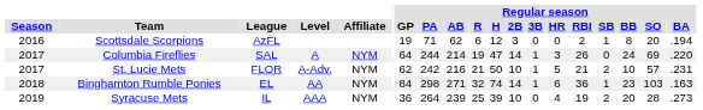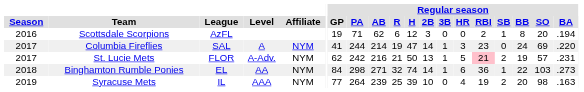Columbia Fireflies | Regular season / GP: 64 -> 41
Columbia Fireflies | Regular season / RBI: 26 -> 23
St. Lucie Mets | Regular season / 2B: 10 -> 13
St. Lucie Mets | Regular season / RBI: no background -> pink background
St. Lucie Mets | Regular season / BB: 10 -> 19
Binghamton Rumble Ponies | Regular season / BB: 23 -> 22
Binghamton Rumble Ponies | Regular season / BA: .163 -> .273
Syracuse Mets | Regular season / GP: 36 -> 77
Syracuse Mets | Regular season / SO: 28 -> 98
Syracuse Mets | Regular season / BA: .273 -> .163
